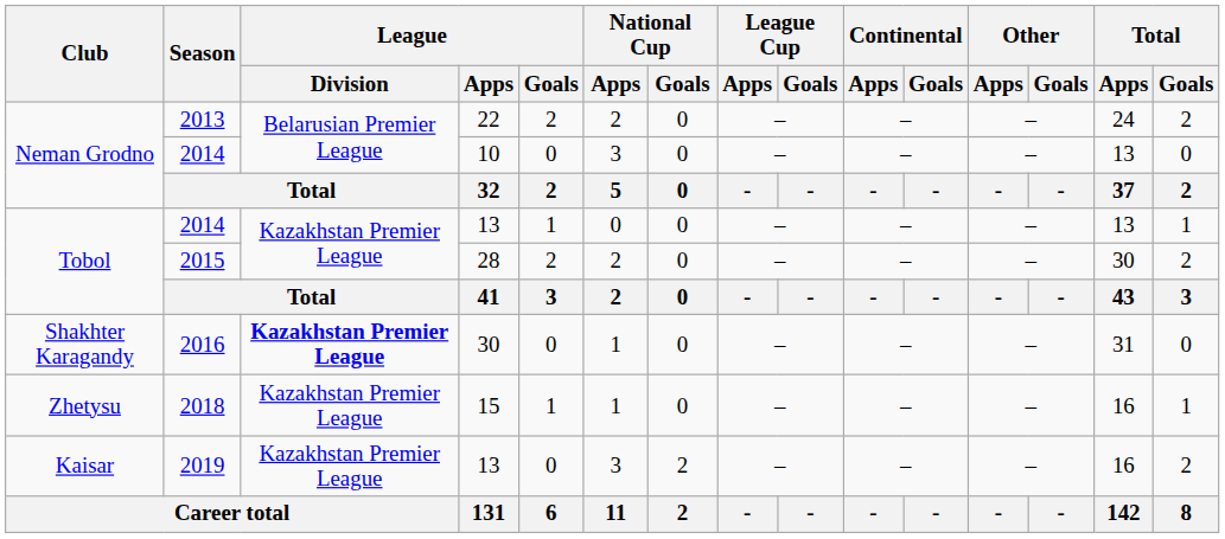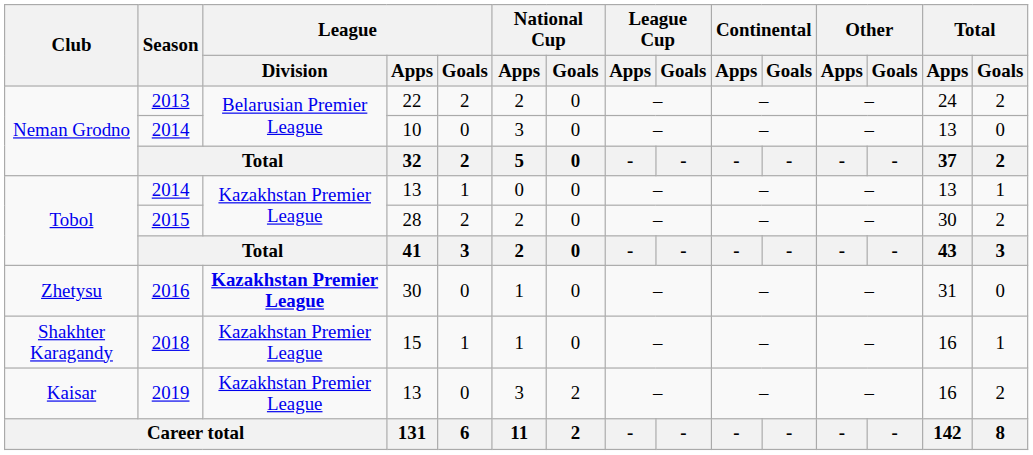2016 | Club: Shakhter Karagandy -> Zhetysu
2018 | Club: Zhetysu -> Shakhter Karagandy
